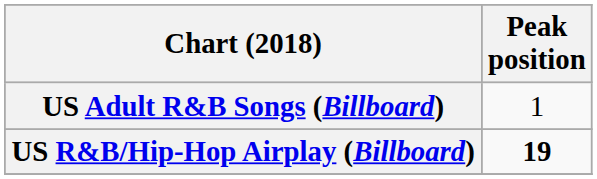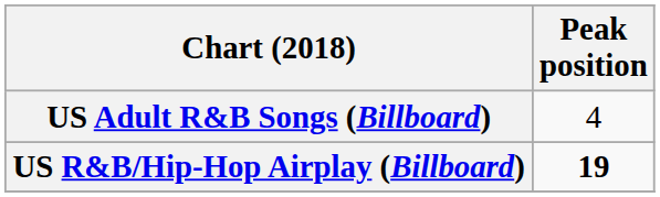US Adult R&B Songs (Billboard) | Peak position: 1 -> 4
